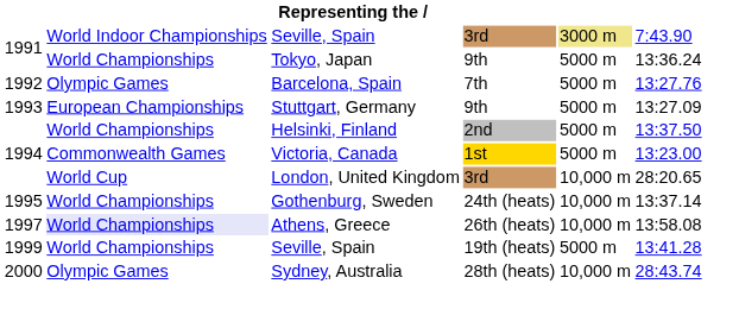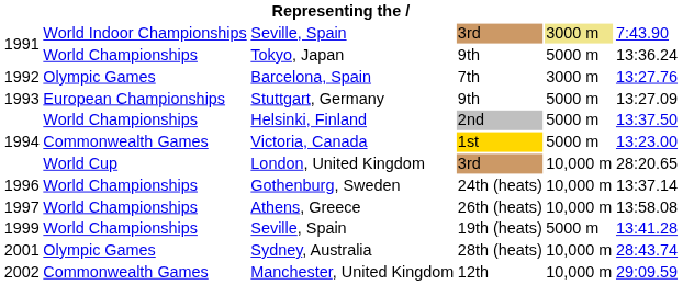Barcelona, Spain | column 5: 5000 m -> 3000 m
Gothenburg, Sweden | column 1: 1995 -> 1996
Athens, Greece | column 2: lavender background -> no background
Sydney, Australia | column 1: 2000 -> 2001
+ row: 2002 | Commonwealth Games | Manchester, United Kingdom | 12th | 10,000 m | 29:09.59
